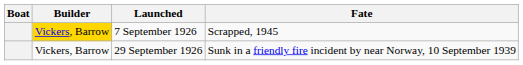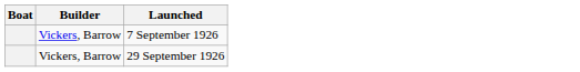- column: Fate | Scrapped, 1945 | Sunk in a friendly fire incident by near Norway, 10 September 1939
7 September 1926 | Builder: gold background -> no background
